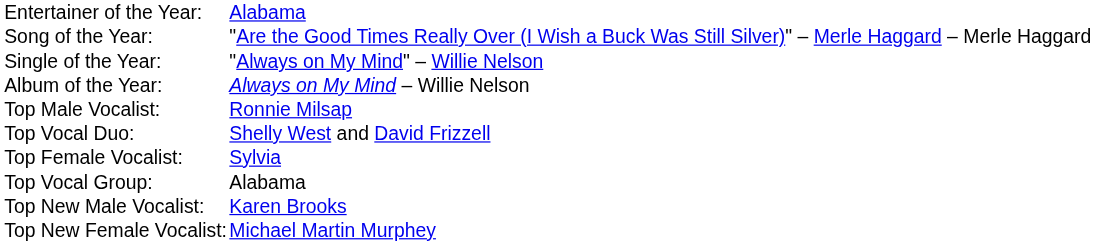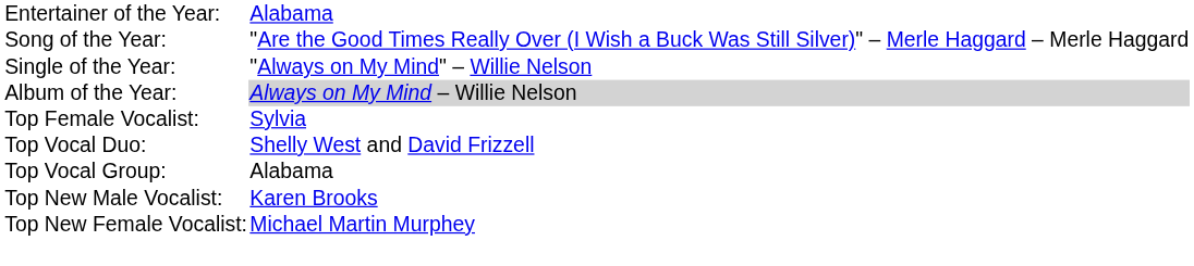Album of the Year: | column 2: no background -> lightgrey background
- row: Top Male Vocalist: | Ronnie Milsap
rows swapped: Top Female Vocalist: <-> Top Vocal Duo:
